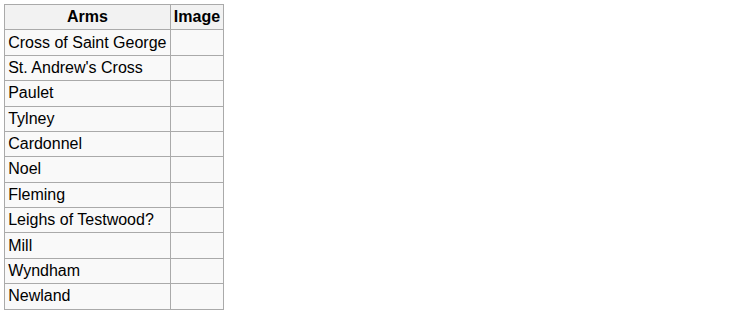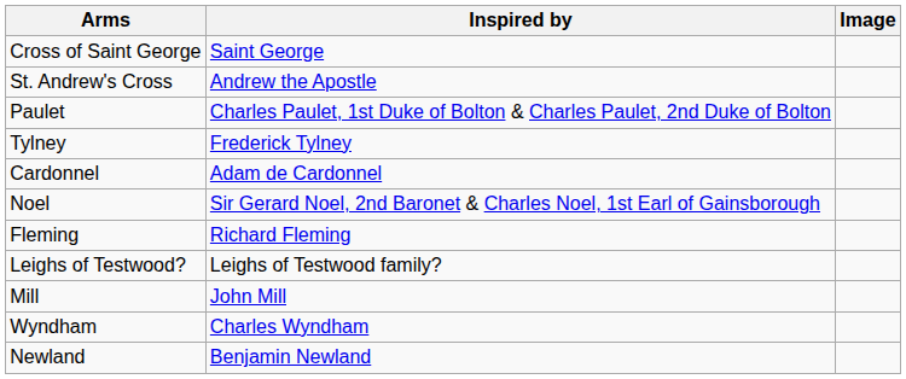+ column: Inspired by | Saint George | Andrew the Apostle | Charles Paulet, 1st Duke of Bolton & Charles Paulet, 2nd Duke of Bolton | Frederick Tylney | Adam de Cardonnel | Sir Gerard Noel, 2nd Baronet & Charles Noel, 1st Earl of Gainsborough | Richard Fleming | Leighs of Testwood family? | John Mill | Charles Wyndham | Benjamin Newland
